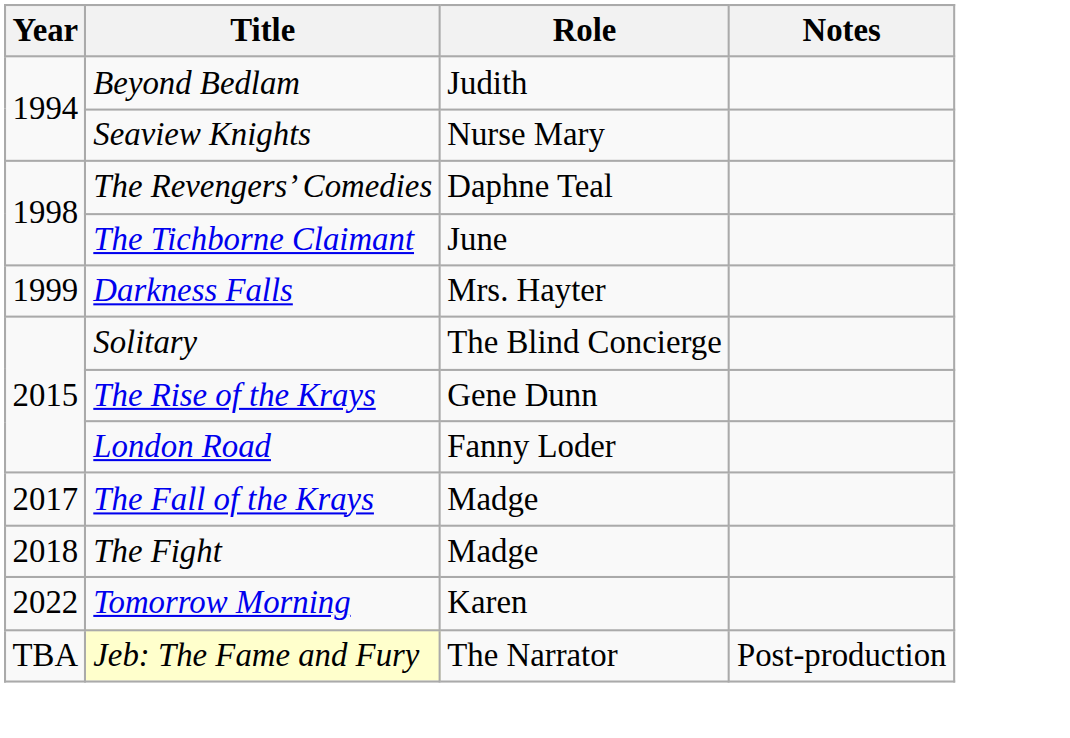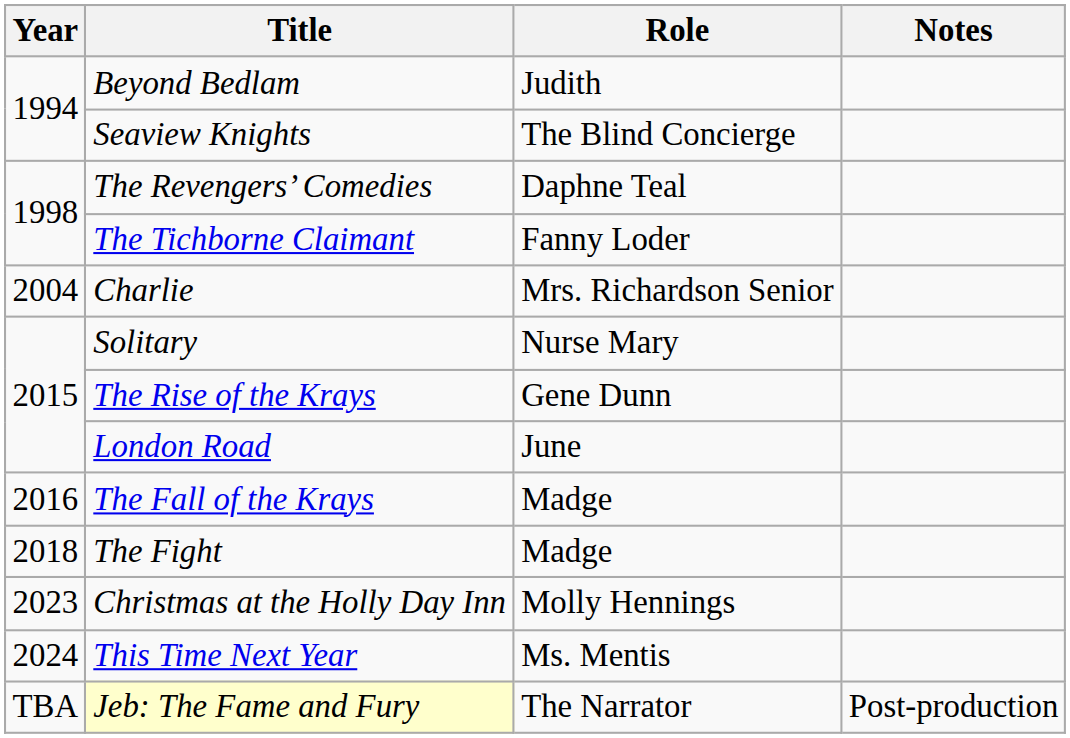Seaview Knights | Role: Nurse Mary -> The Blind Concierge
The Tichborne Claimant | Role: June -> Fanny Loder
- row: 1999 | Darkness Falls | Mrs. Hayter
+ row: 2004 | Charlie | Mrs. Richardson Senior
Solitary | Role: The Blind Concierge -> Nurse Mary
London Road | Role: Fanny Loder -> June
The Fall of the Krays | Year: 2017 -> 2016
- row: 2022 | Tomorrow Morning | Karen
+ row: 2023 | Christmas at the Holly Day Inn | Molly Hennings
+ row: 2024 | This Time Next Year | Ms. Mentis
